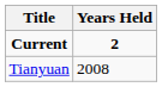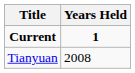Current | Years Held: 2 -> 1
